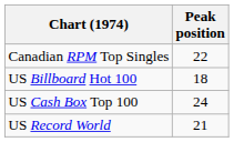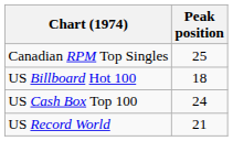Canadian RPM Top Singles | Peak position: 22 -> 25
